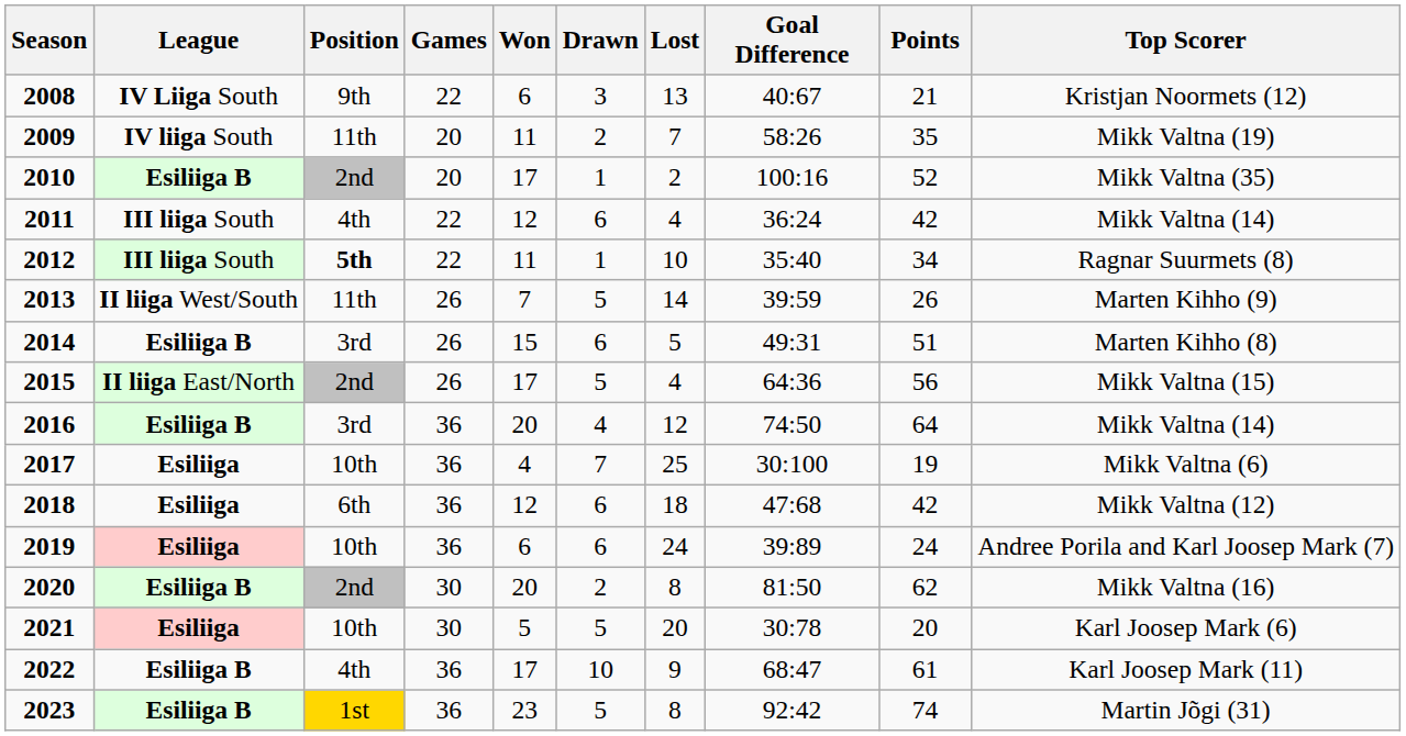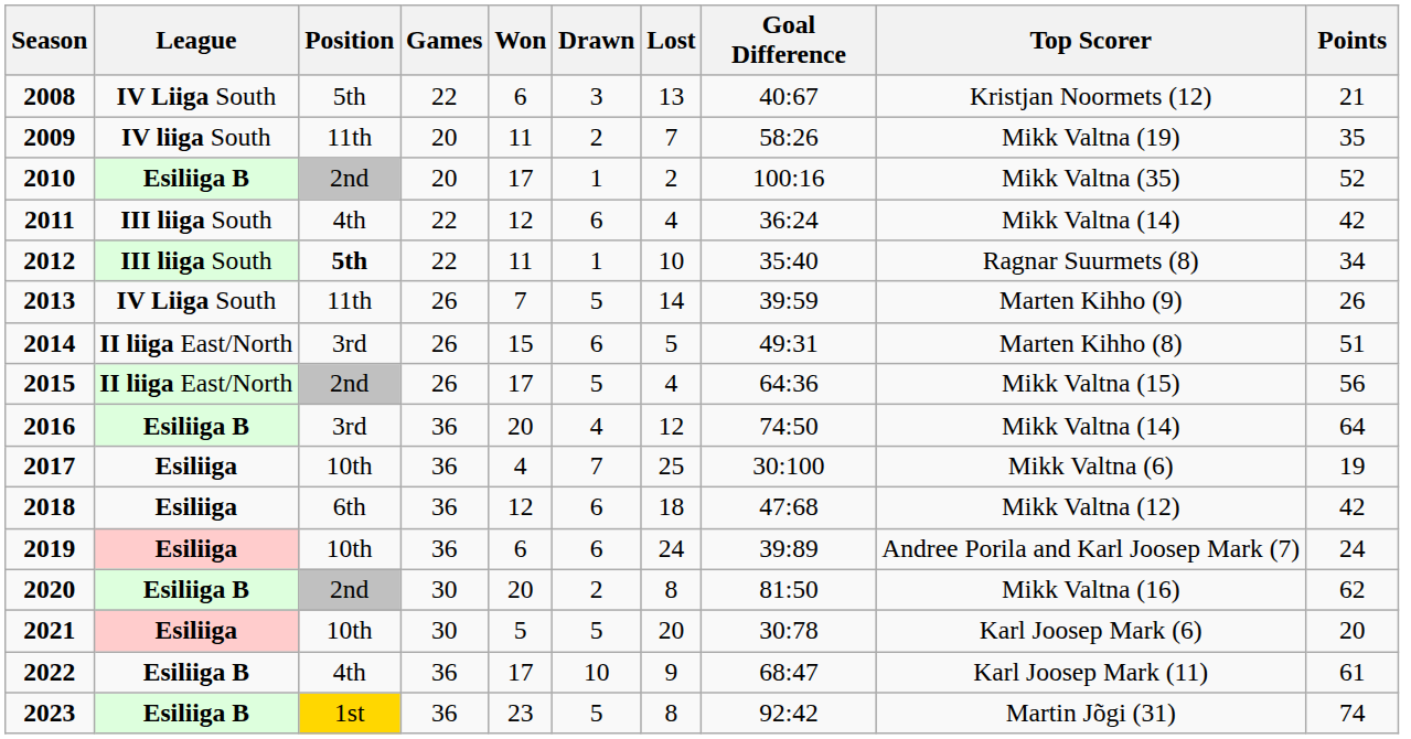columns swapped: Points <-> Top Scorer
2008 | Position: 9th -> 5th
2013 | League: II liiga West/South -> IV Liiga South
2014 | League: Esiliiga B -> II liiga East/North
